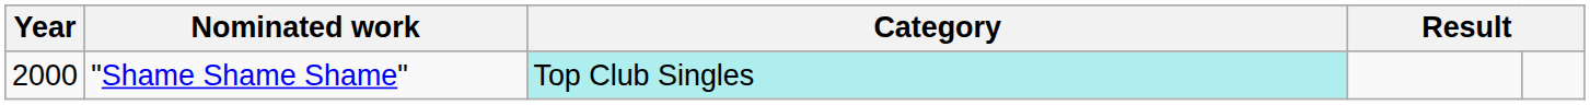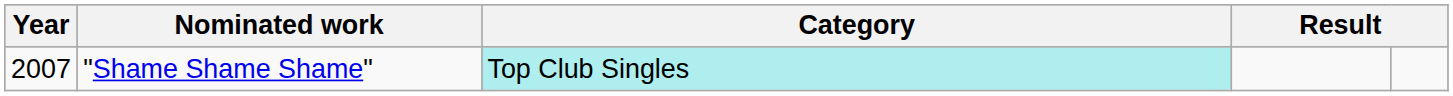"Shame Shame Shame" | Year: 2000 -> 2007
